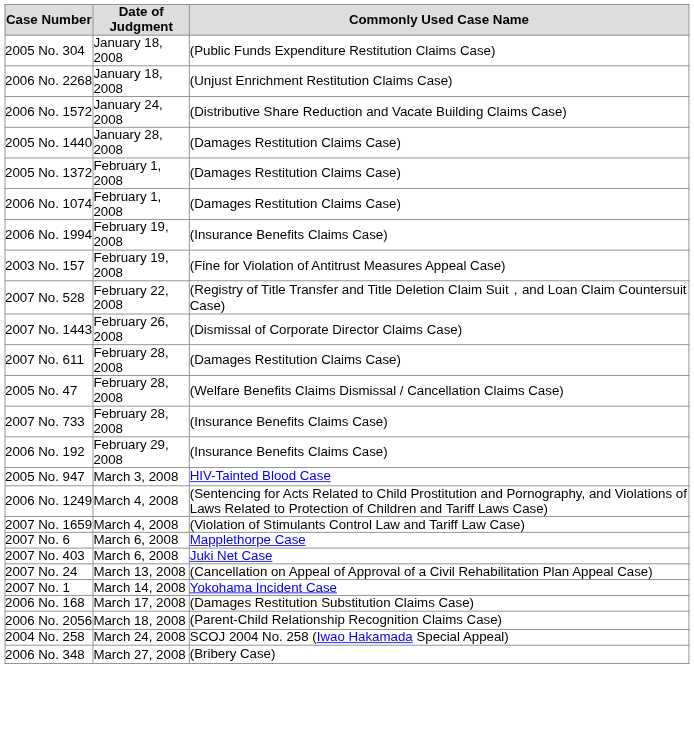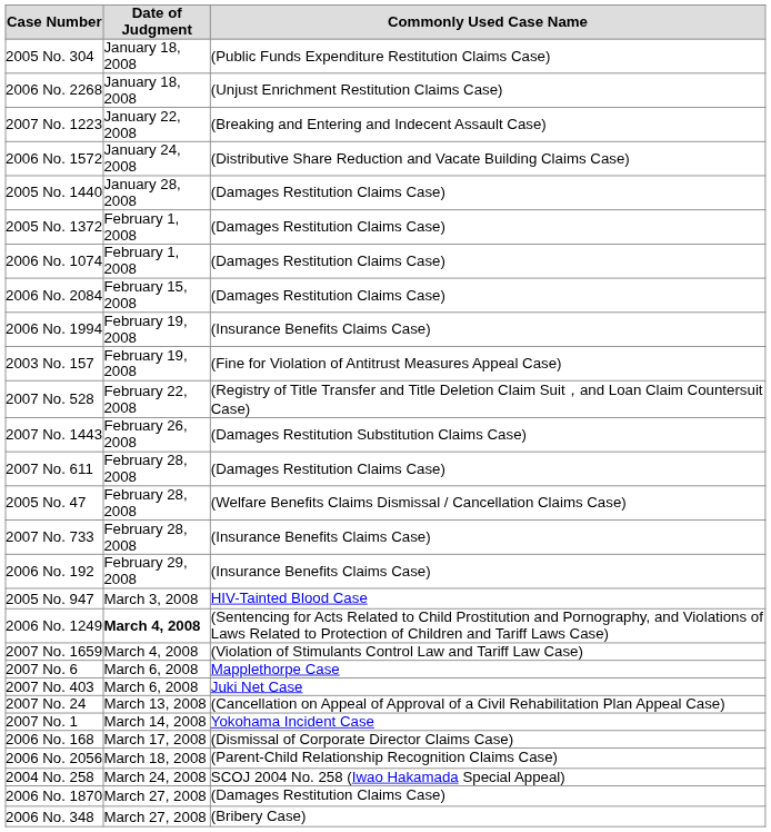+ row: 2007 No. 1223 | January 22, 2008 | (Breaking and Entering and Indecent Assault Case)
+ row: 2006 No. 2084 | February 15, 2008 | (Damages Restitution Claims Case)
2007 No. 1443 | Commonly Used Case Name: (Dismissal of Corporate Director Claims Case) -> (Damages Restitution Substitution Claims Case)
2006 No. 1249 | Date of Judgment: normal -> bold
2006 No. 168 | Commonly Used Case Name: (Damages Restitution Substitution Claims Case) -> (Dismissal of Corporate Director Claims Case)
+ row: 2006 No. 1870 | March 27, 2008 | (Damages Restitution Claims Case)
